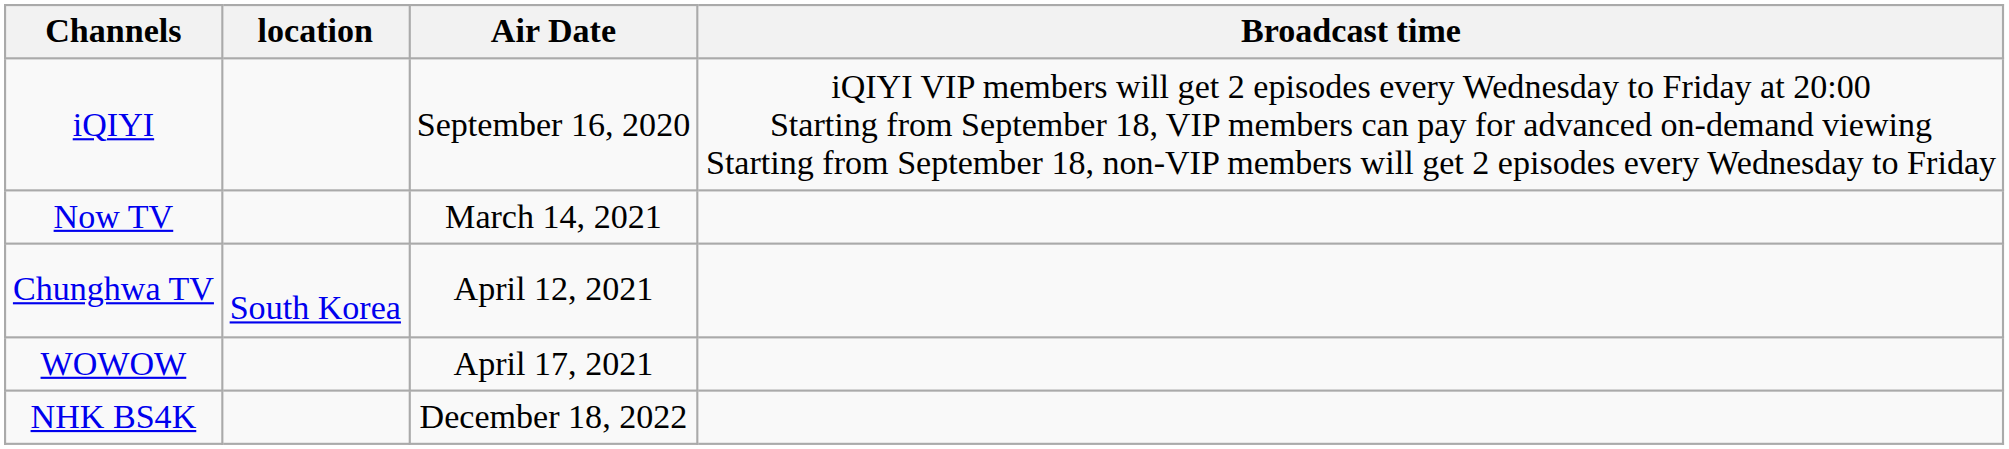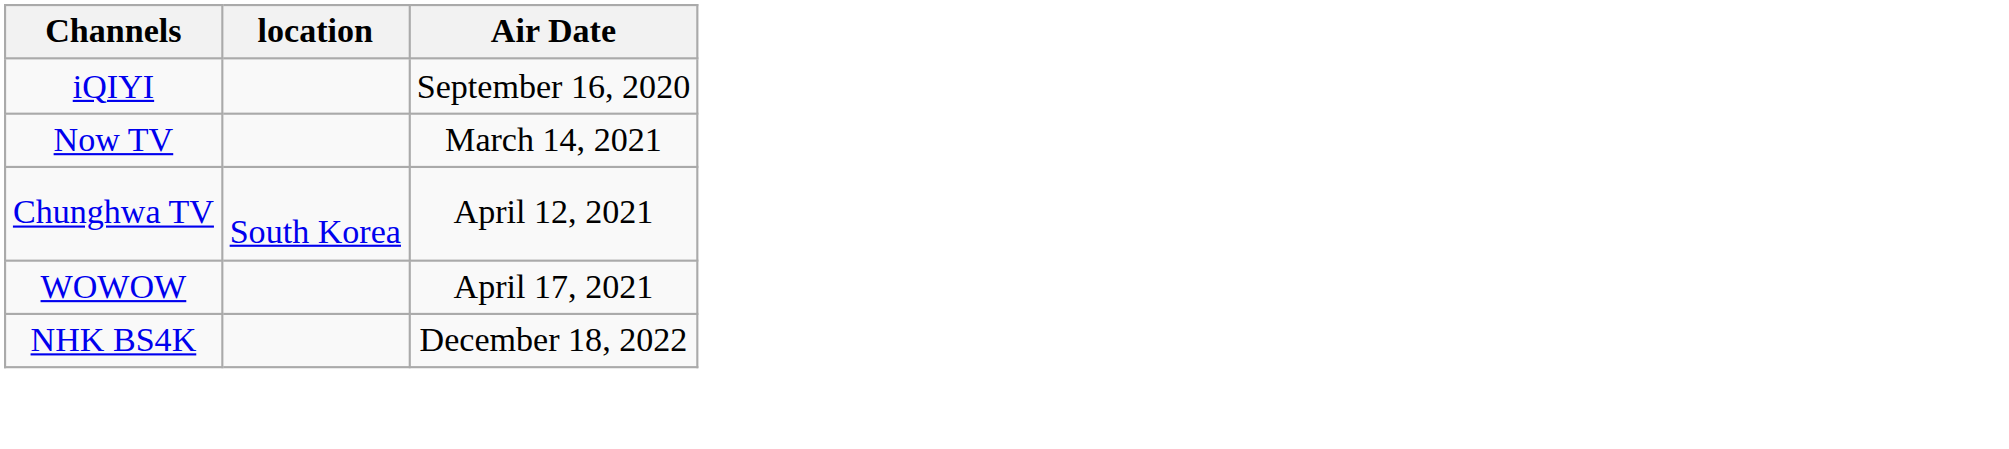- column: Broadcast time | iQIYI VIP members will get 2 episodes every Wednesday to Friday at 20:00 Starting from September 18, VIP members can pay for advanced on-demand viewing Starting from September 18, non-VIP members will get 2 episodes every Wednesday to Friday
